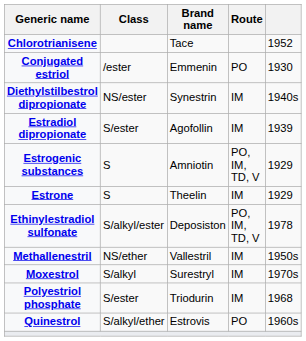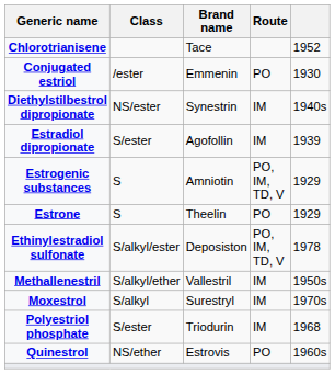Estrone | Route: IM -> PO
Methallenestril | Class: NS/ether -> S/alkyl/ether
Quinestrol | Class: S/alkyl/ether -> NS/ether
